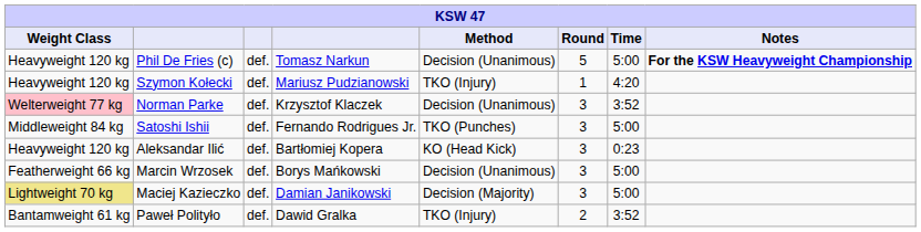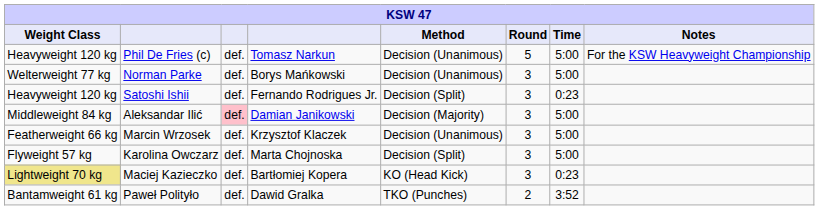Phil De Fries (c) | Notes: bold -> normal
- row: Heavyweight 120 kg | Szymon Kołecki | def. | Mariusz Pudzianowski | TKO (Injury) | 1 | 4:20
Norman Parke | Weight Class: pink background -> no background
Norman Parke | column 4: Krzysztof Klaczek -> Borys Mańkowski
Norman Parke | Time: 3:52 -> 5:00
Satoshi Ishii | Weight Class: Middleweight 84 kg -> Heavyweight 120 kg
Satoshi Ishii | Method: TKO (Punches) -> Decision (Split)
Satoshi Ishii | Time: 5:00 -> 0:23
Aleksandar Ilić | Weight Class: Heavyweight 120 kg -> Middleweight 84 kg
Aleksandar Ilić | column 3: no background -> pink background
Aleksandar Ilić | column 4: Bartłomiej Kopera -> Damian Janikowski
Aleksandar Ilić | Method: KO (Head Kick) -> Decision (Majority)
Aleksandar Ilić | Time: 0:23 -> 5:00
Marcin Wrzosek | column 4: Borys Mańkowski -> Krzysztof Klaczek
+ row: Flyweight 57 kg | Karolina Owczarz | def. | Marta Chojnoska | Decision (Split) | 3 | 5:00
Maciej Kazieczko | column 4: Damian Janikowski -> Bartłomiej Kopera
Maciej Kazieczko | Method: Decision (Majority) -> KO (Head Kick)
Maciej Kazieczko | Time: 5:00 -> 0:23
Paweł Polityło | Method: TKO (Injury) -> TKO (Punches)
